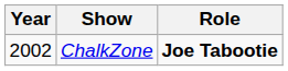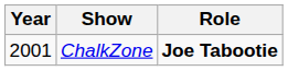ChalkZone | Year: 2002 -> 2001
